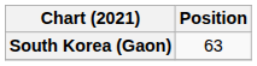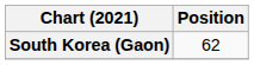South Korea (Gaon) | Position: 63 -> 62
